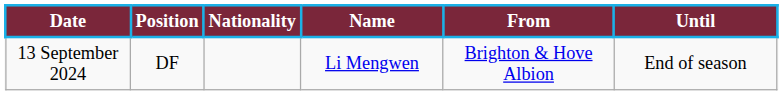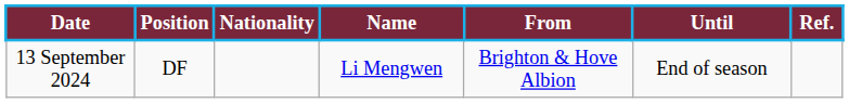+ column: Ref.
